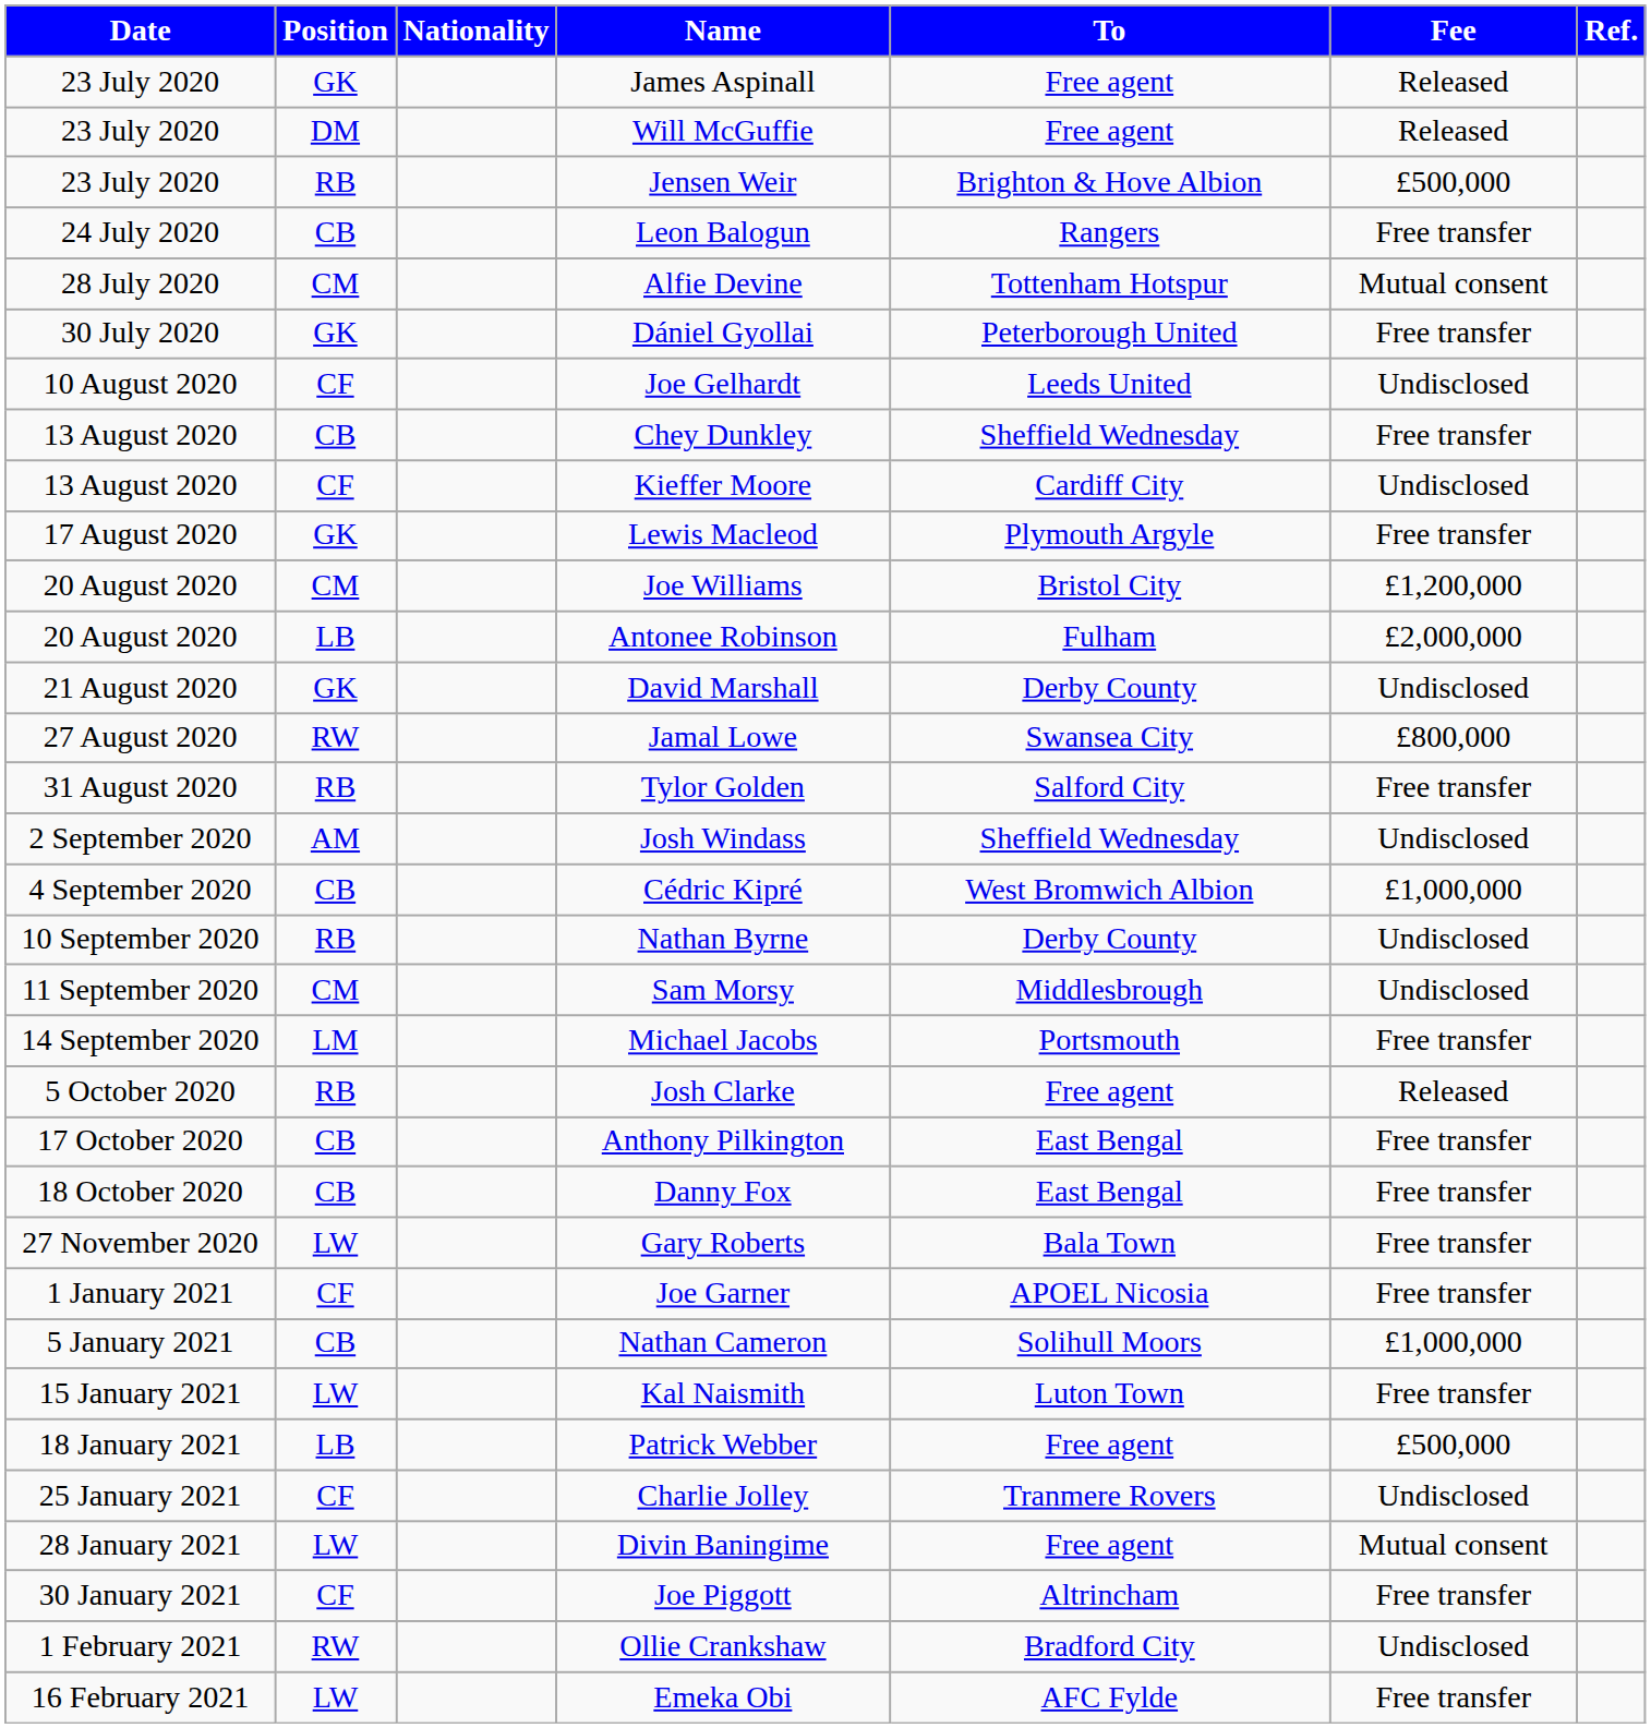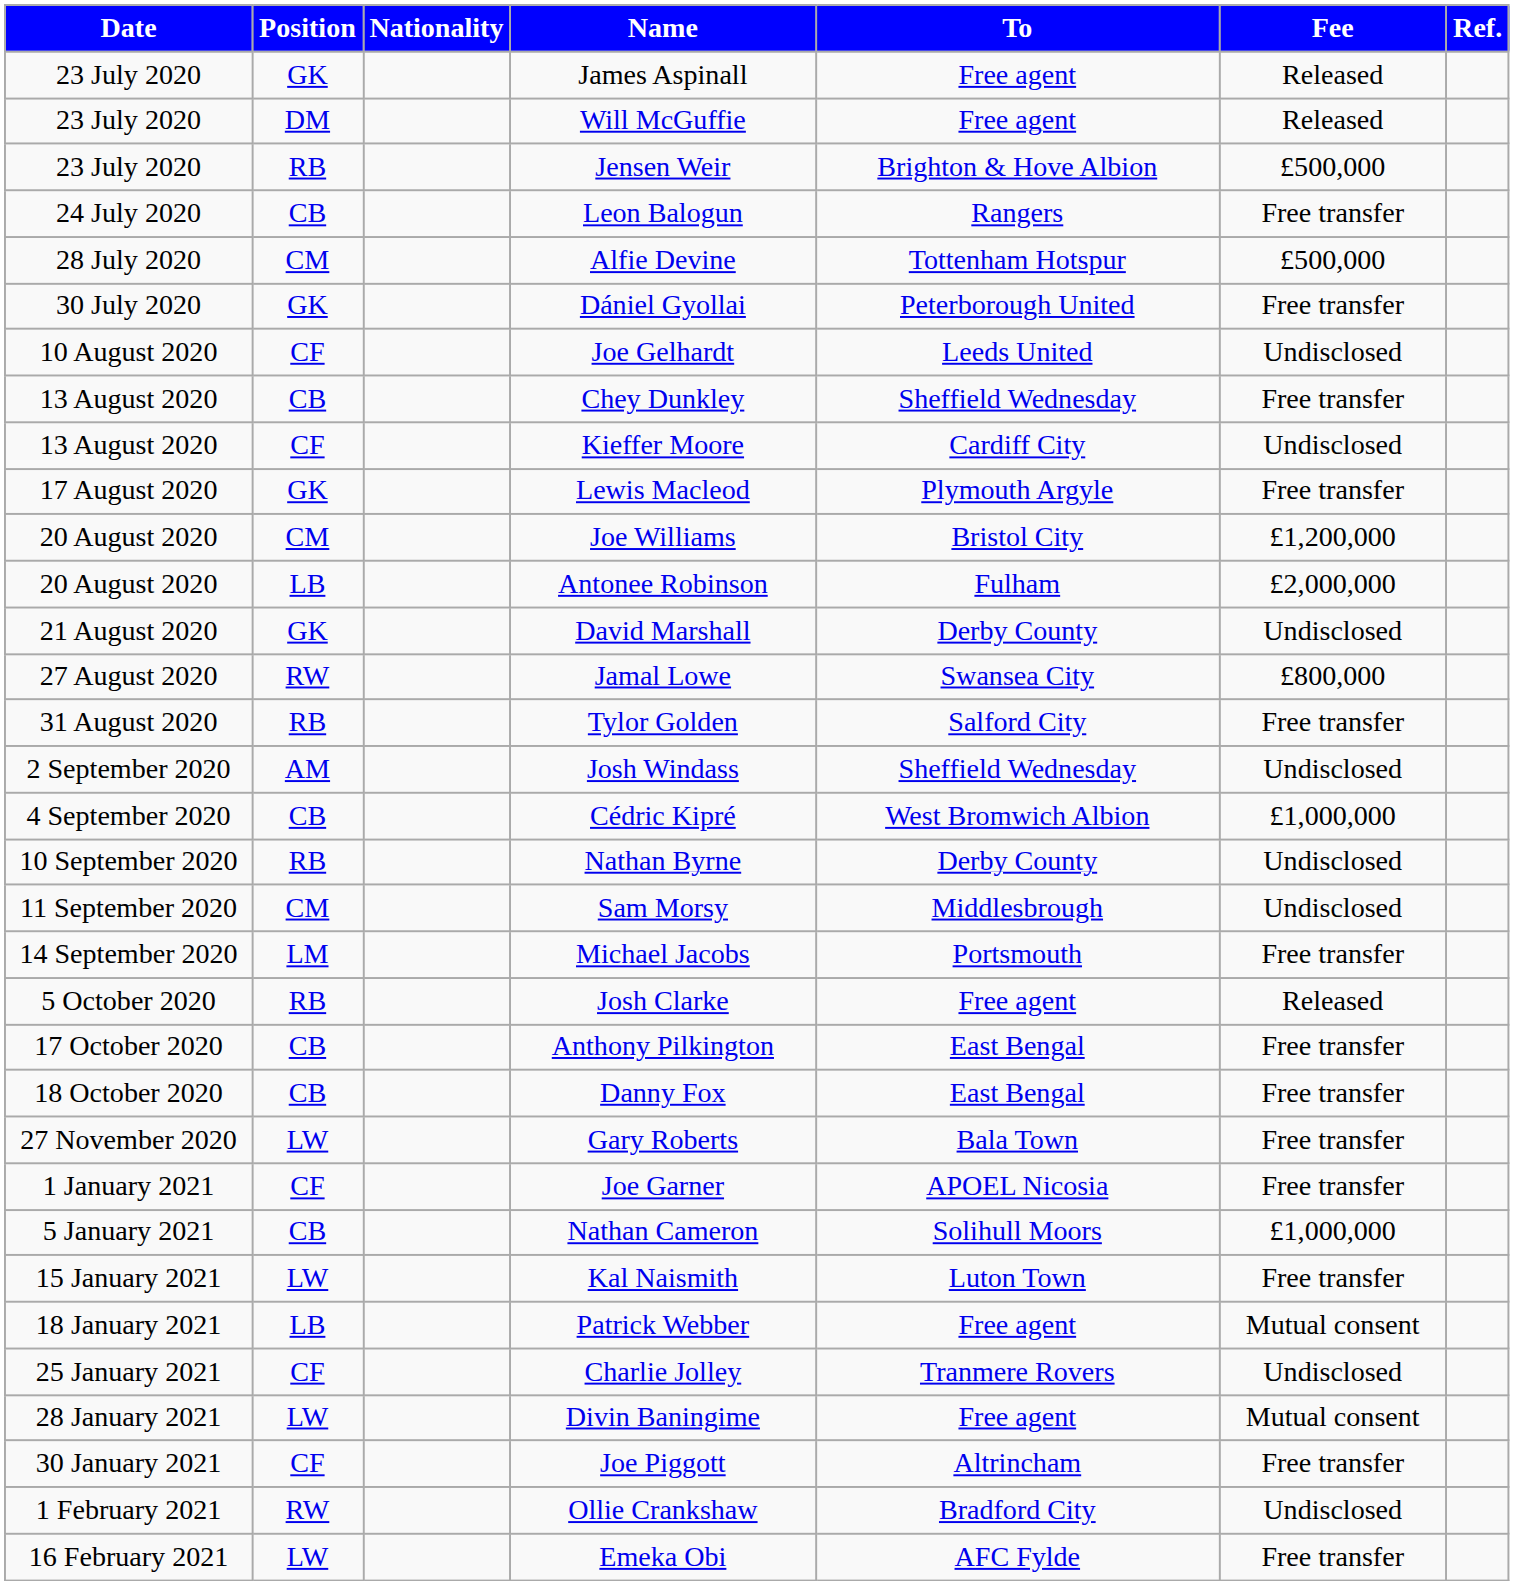Alfie Devine | Fee: Mutual consent -> £500,000
Patrick Webber | Fee: £500,000 -> Mutual consent
